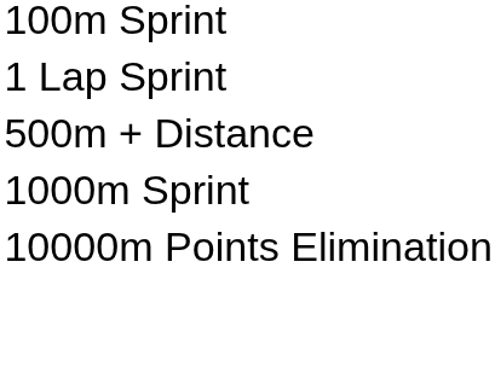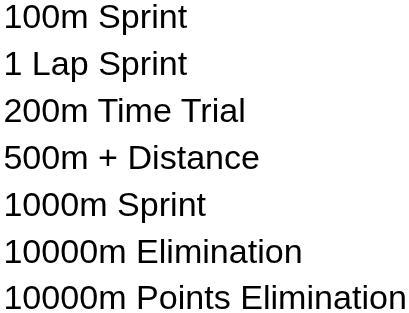+ row: 200m Time Trial
+ row: 10000m Elimination
